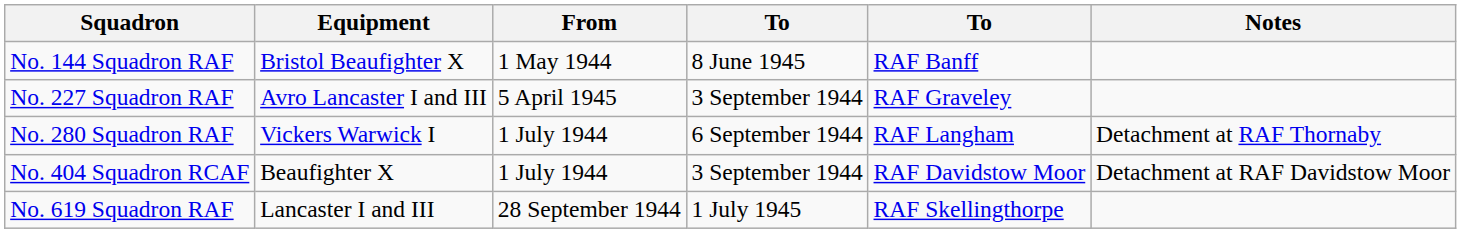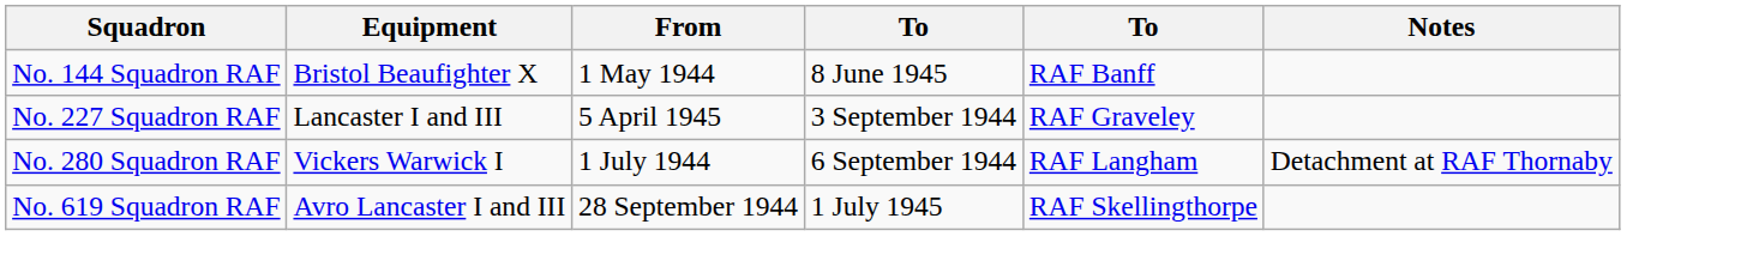No. 227 Squadron RAF | Equipment: Avro Lancaster I and III -> Lancaster I and III
- row: No. 404 Squadron RCAF | Beaufighter X | 1 July 1944 | 3 September 1944 | RAF Davidstow Moor | Detachment at RAF Davidstow Moor
No. 619 Squadron RAF | Equipment: Lancaster I and III -> Avro Lancaster I and III
